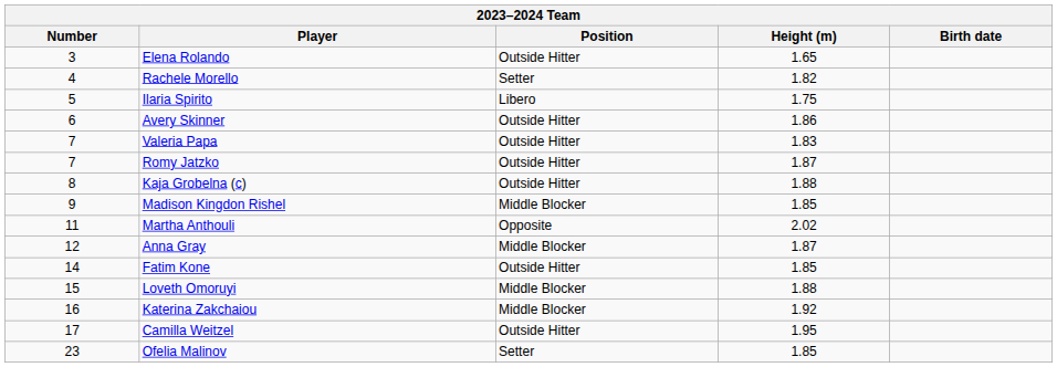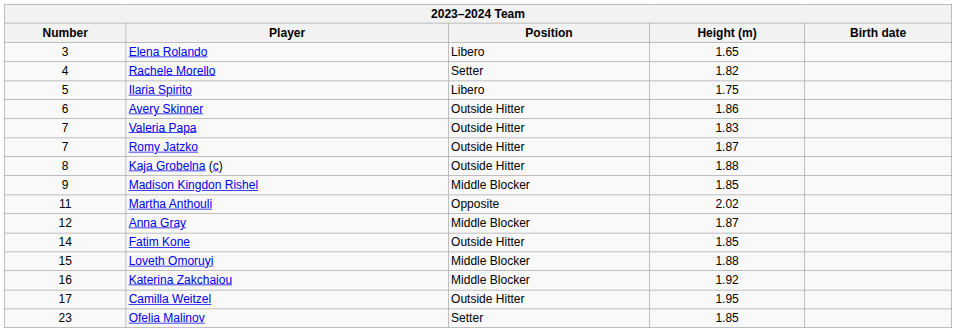Elena Rolando | Position: Outside Hitter -> Libero
